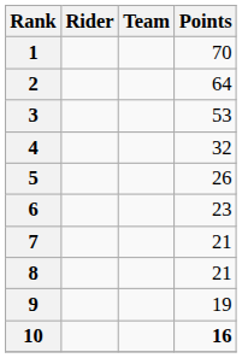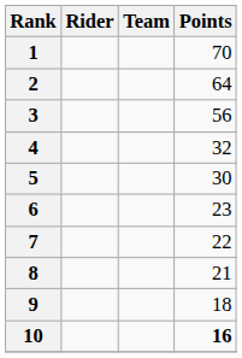3 | Points: 53 -> 56
5 | Points: 26 -> 30
7 | Points: 21 -> 22
9 | Points: 19 -> 18
